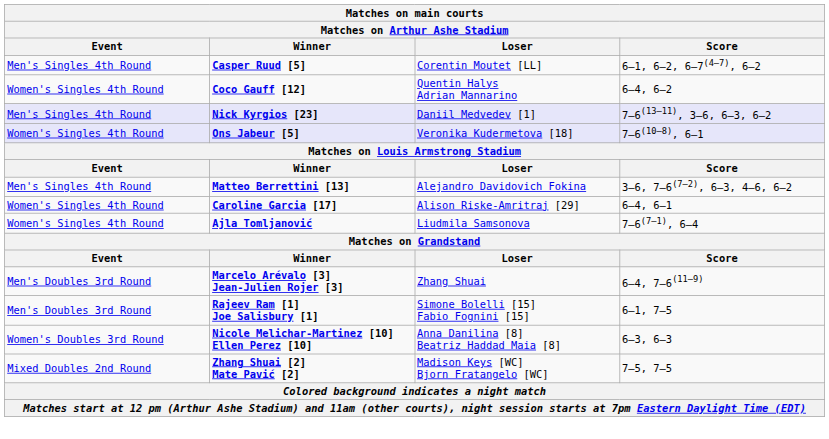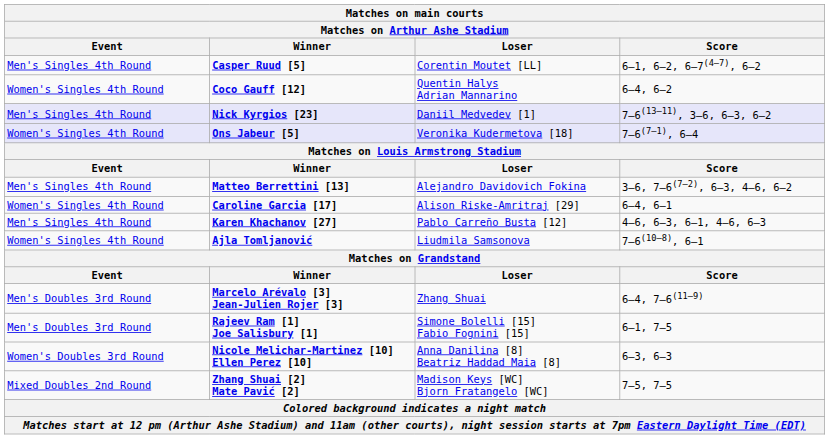Ons Jabeur [5] | Score: 7–6(10–8), 6–1 -> 7–6(7–1), 6–4
+ row: Men's Singles 4th Round | Karen Khachanov [27] | Pablo Carreño Busta [12] | 4–6, 6–3, 6–1, 4–6, 6–3
Ajla Tomljanović | Score: 7–6(7–1), 6–4 -> 7–6(10–8), 6–1
